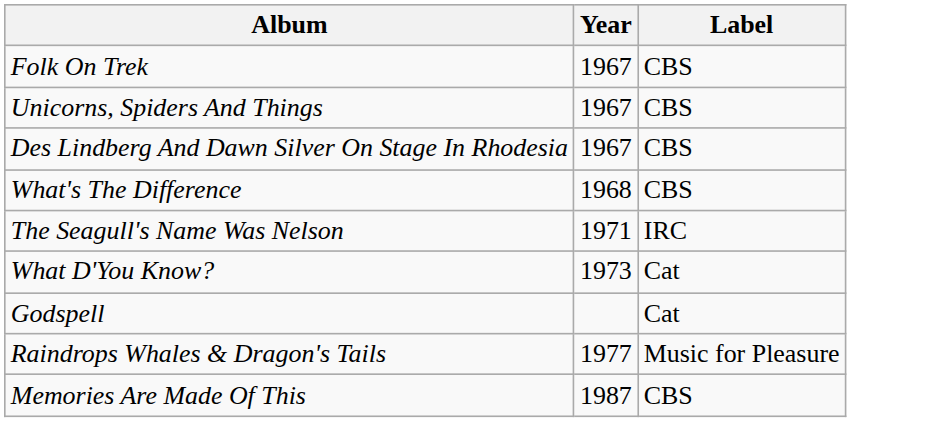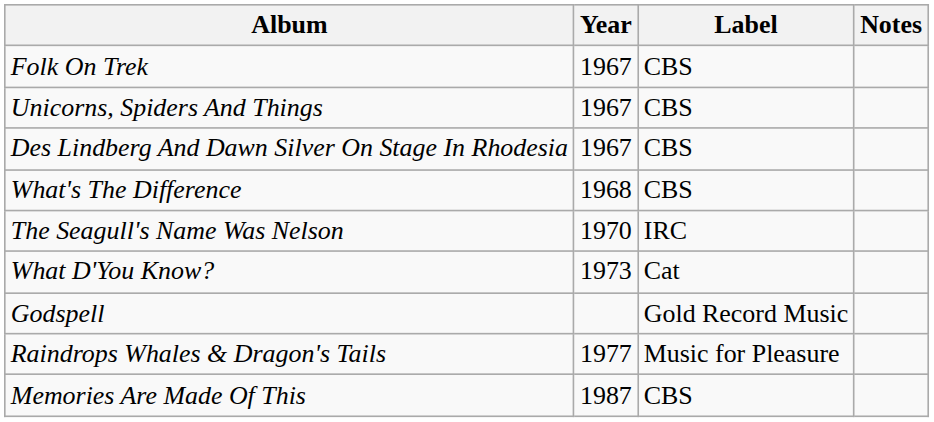+ column: Notes
The Seagull's Name Was Nelson | Year: 1971 -> 1970
Godspell | Label: Cat -> Gold Record Music
